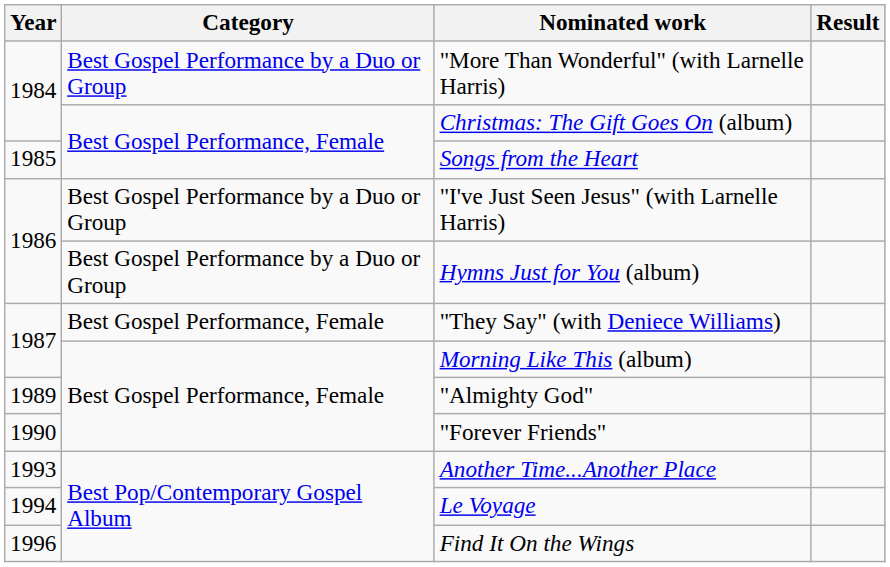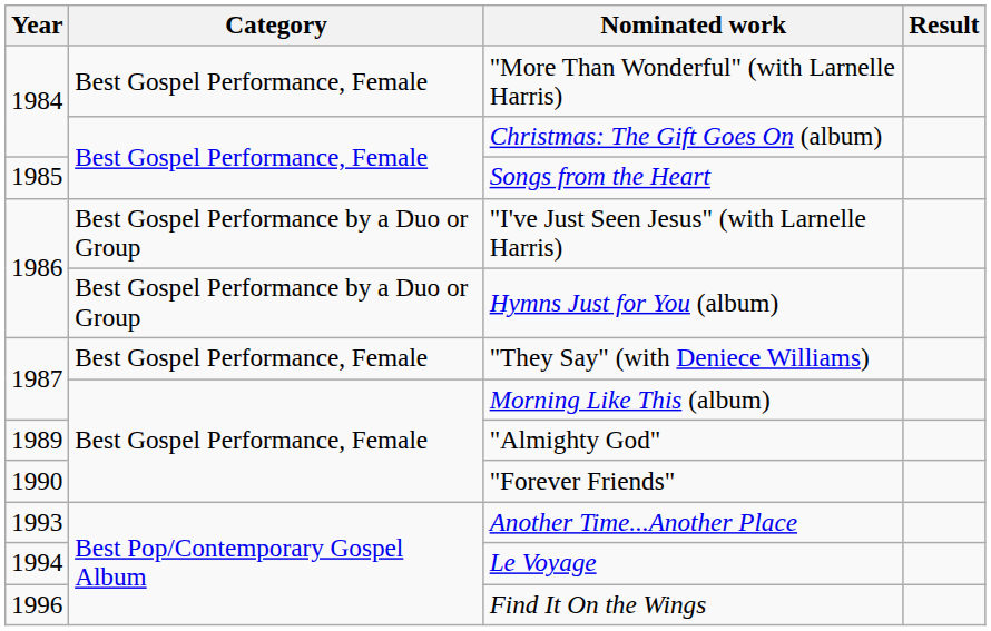"More Than Wonderful" (with Larnelle Harris) | Category: Best Gospel Performance by a Duo or Group -> Best Gospel Performance, Female
